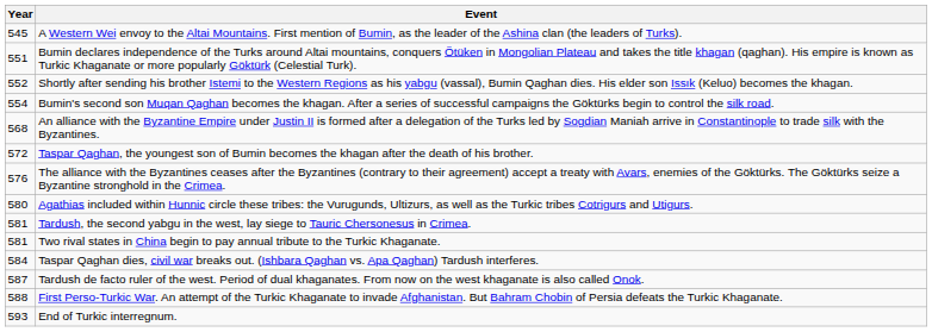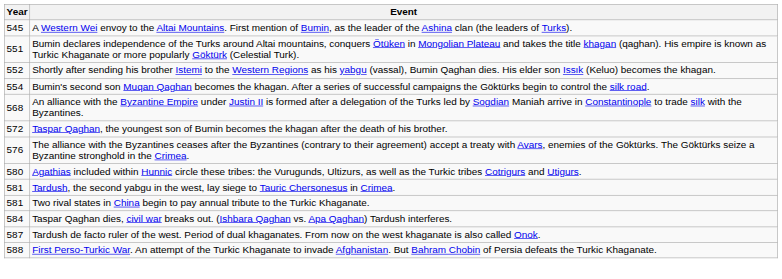- row: 593 | End of Turkic interregnum.
